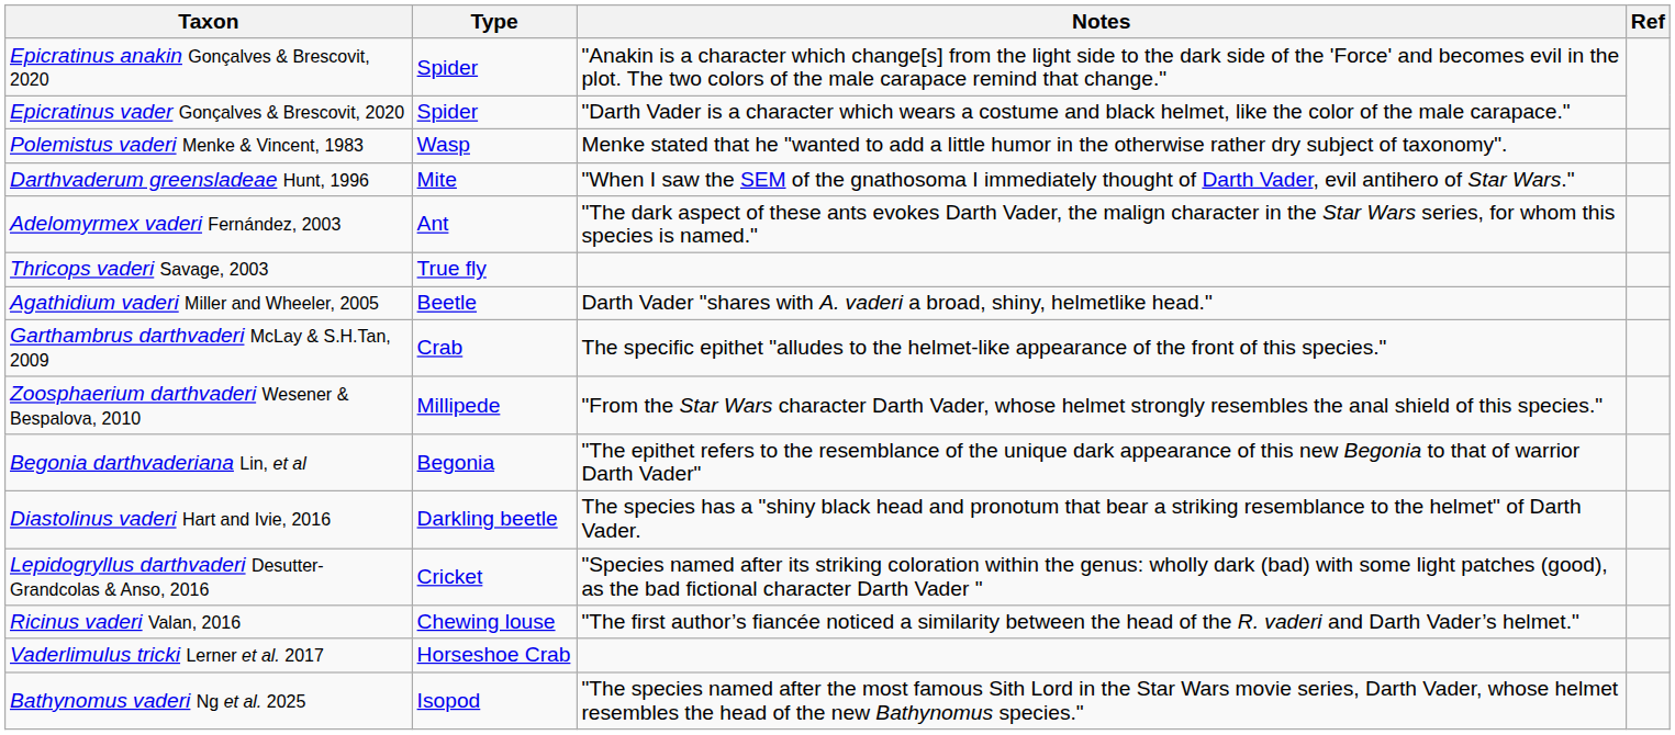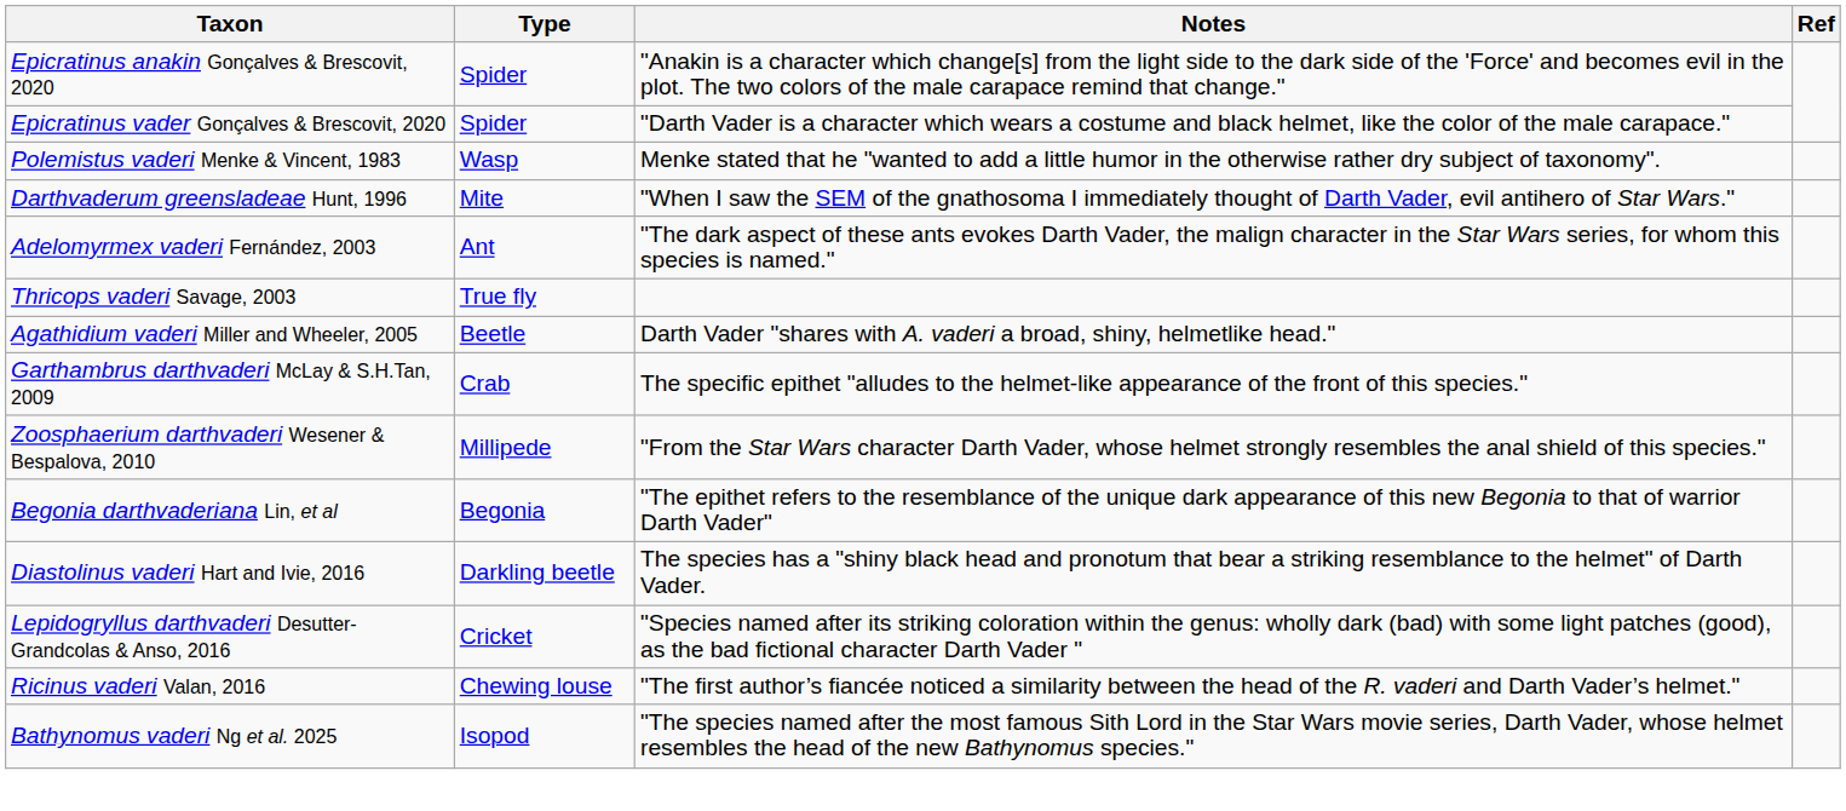- row: Vaderlimulus tricki Lerner et al. 2017 | Horseshoe Crab
